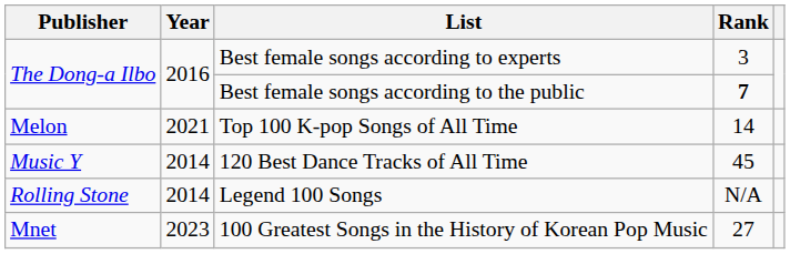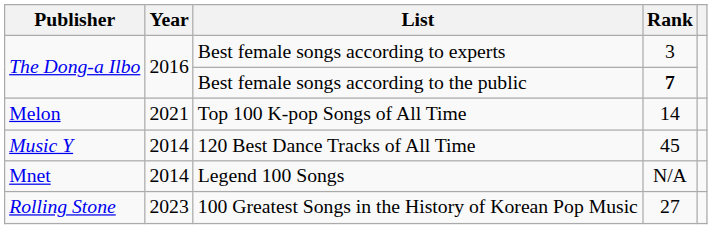Legend 100 Songs | Publisher: Rolling Stone -> Mnet
100 Greatest Songs in the History of Korean Pop Music | Publisher: Mnet -> Rolling Stone
